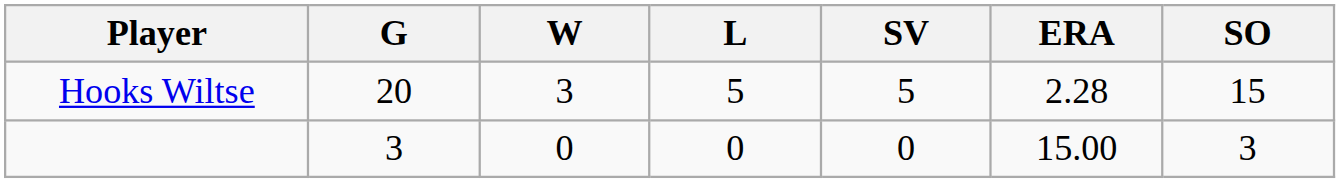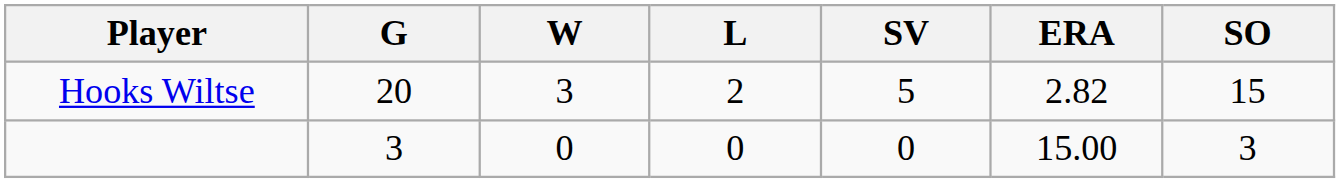Hooks Wiltse | L: 5 -> 2
Hooks Wiltse | ERA: 2.28 -> 2.82
